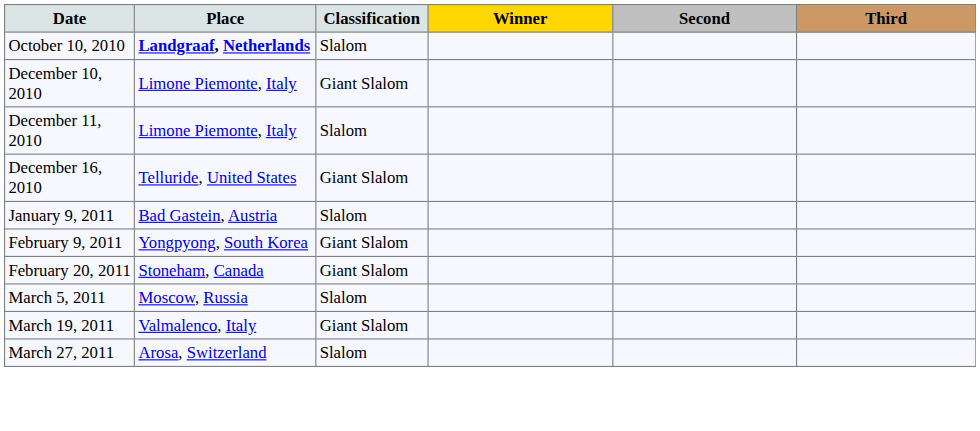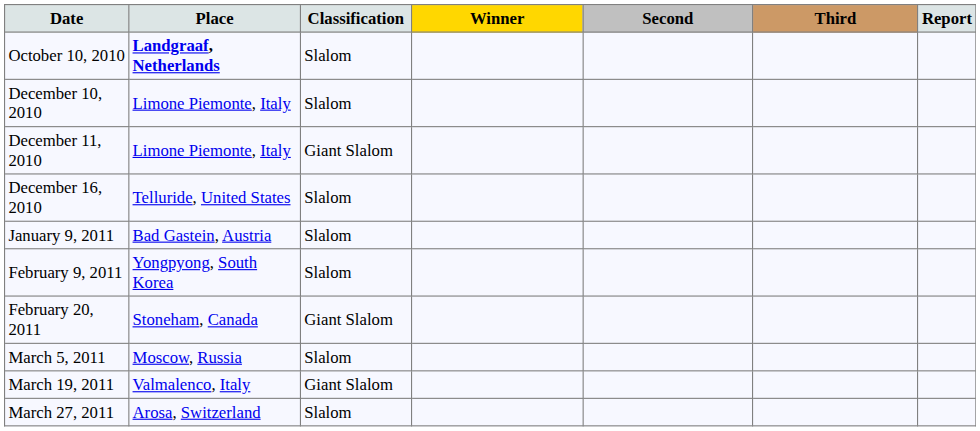+ column: Report
December 10, 2010 | Classification: Giant Slalom -> Slalom
December 11, 2010 | Classification: Slalom -> Giant Slalom
December 16, 2010 | Classification: Giant Slalom -> Slalom
February 9, 2011 | Classification: Giant Slalom -> Slalom
